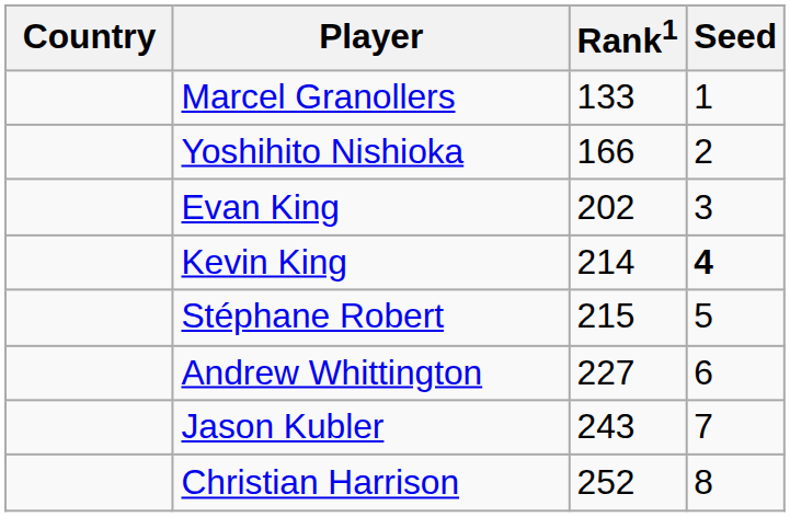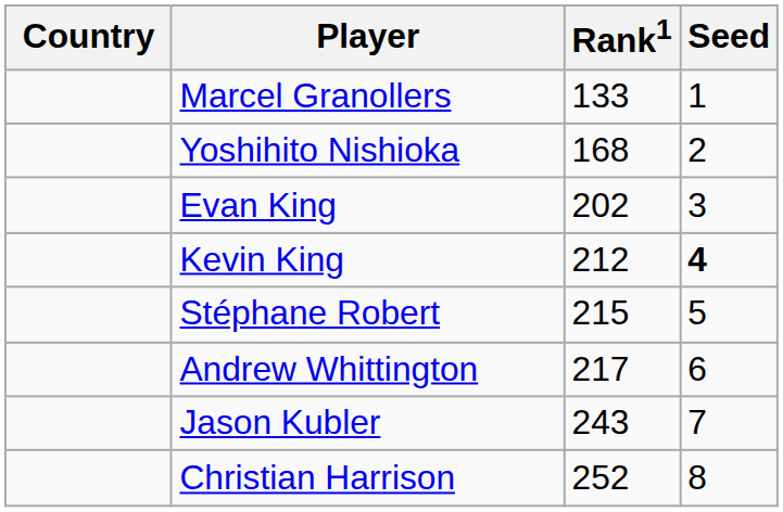Yoshihito Nishioka | Rank1: 166 -> 168
Kevin King | Rank1: 214 -> 212
Andrew Whittington | Rank1: 227 -> 217
